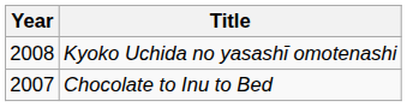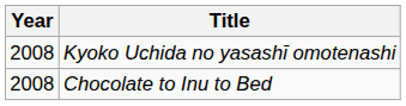Chocolate to Inu to Bed | Year: 2007 -> 2008
